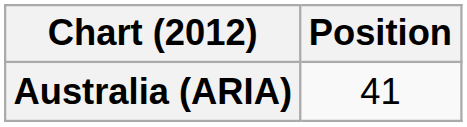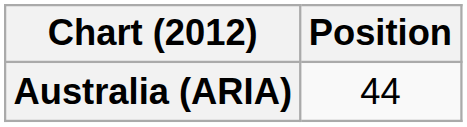Australia (ARIA) | Position: 41 -> 44
